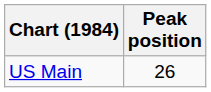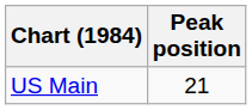US Main | Peak position: 26 -> 21
